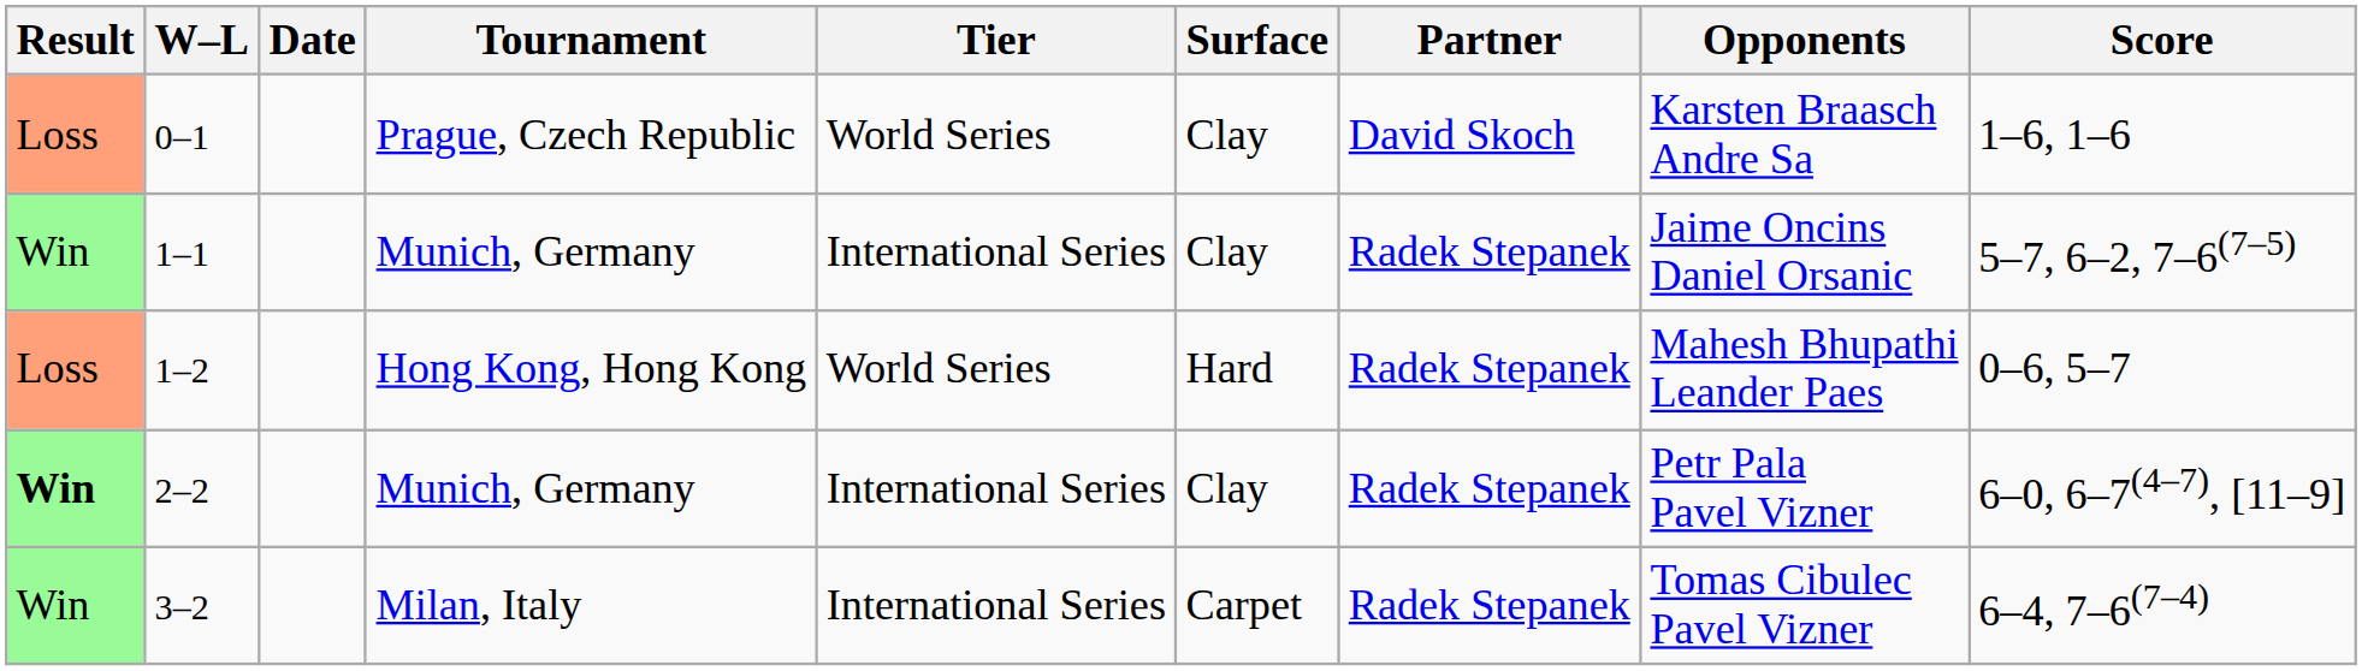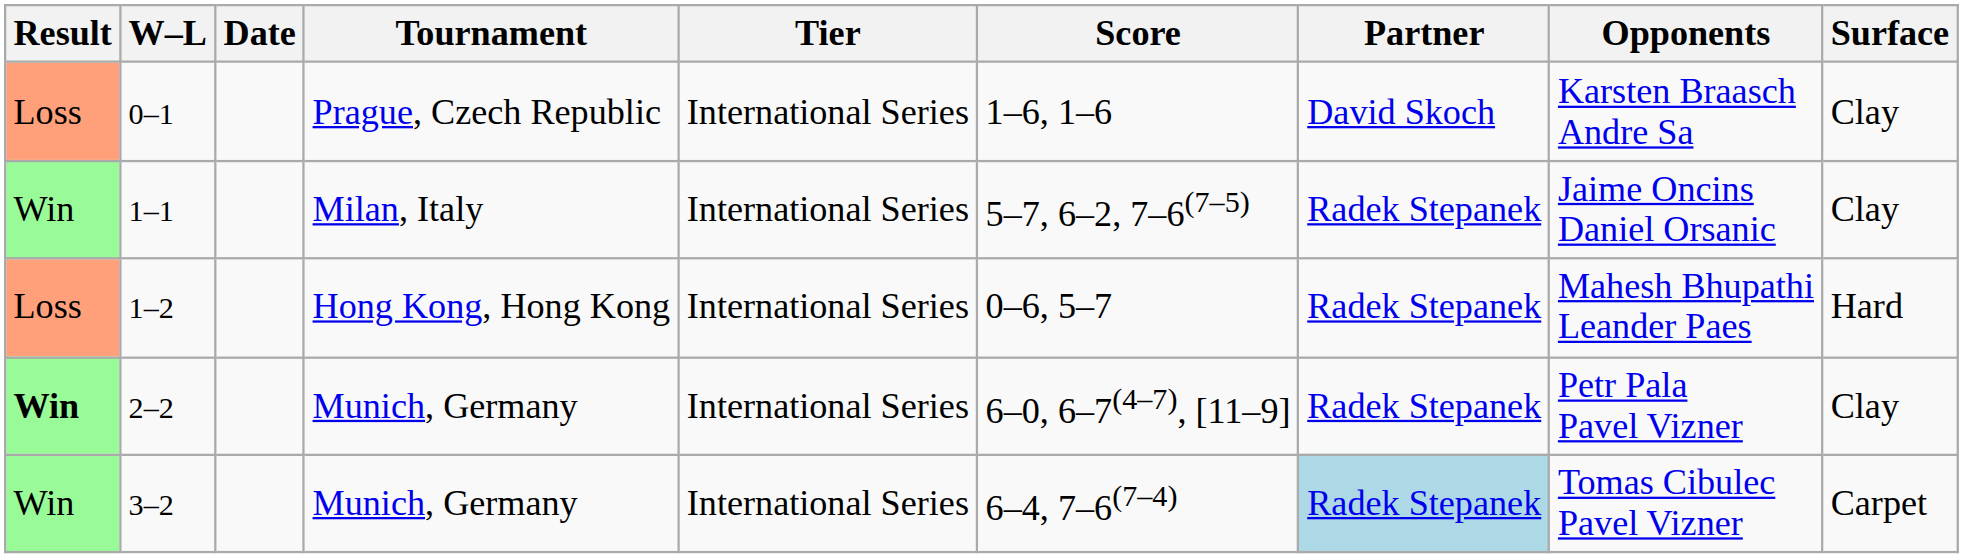columns swapped: Surface <-> Score
0–1 | Tier: World Series -> International Series
1–1 | Tournament: Munich, Germany -> Milan, Italy
1–2 | Tier: World Series -> International Series
3–2 | Tournament: Milan, Italy -> Munich, Germany
3–2 | Partner: no background -> lightblue background
